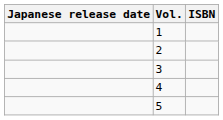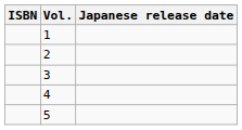columns swapped: Japanese release date <-> ISBN
